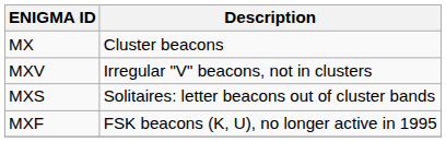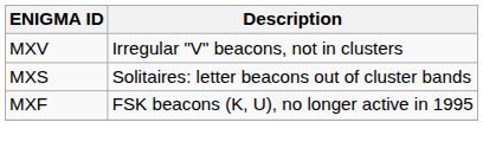- row: MX | Cluster beacons
